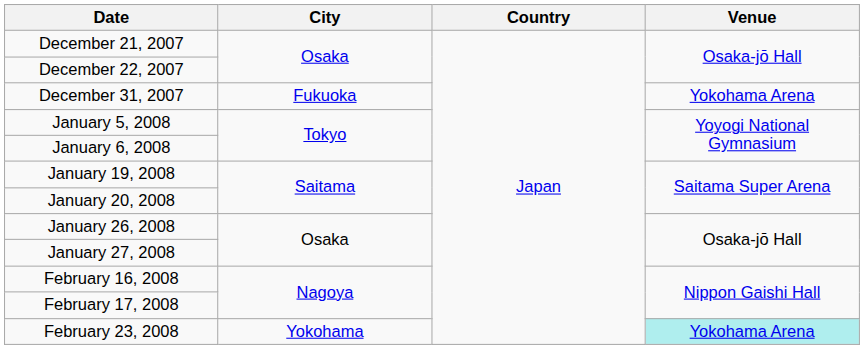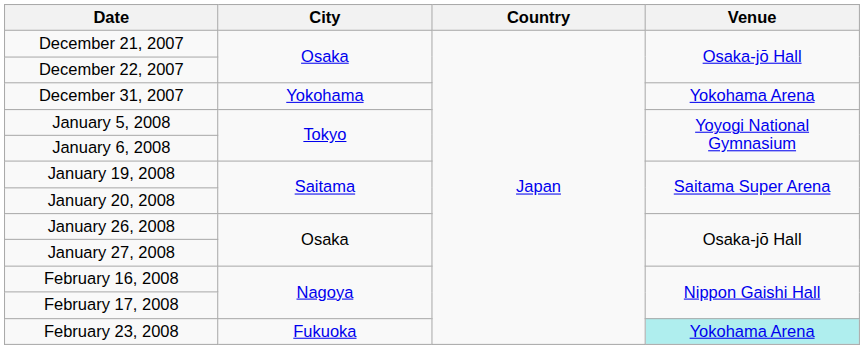December 31, 2007 | City: Fukuoka -> Yokohama
February 23, 2008 | City: Yokohama -> Fukuoka
